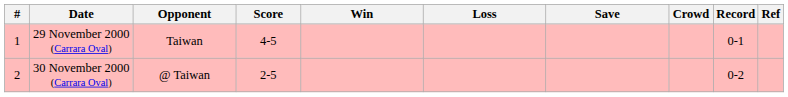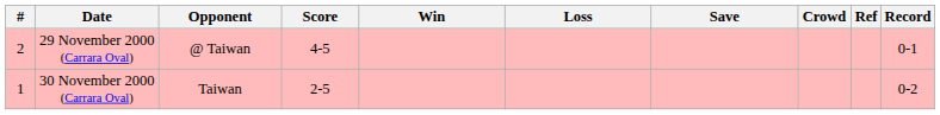columns swapped: Record <-> Ref
29 November 2000 (Carrara Oval) | #: 1 -> 2
29 November 2000 (Carrara Oval) | Opponent: Taiwan -> @ Taiwan
30 November 2000 (Carrara Oval) | #: 2 -> 1
30 November 2000 (Carrara Oval) | Opponent: @ Taiwan -> Taiwan
